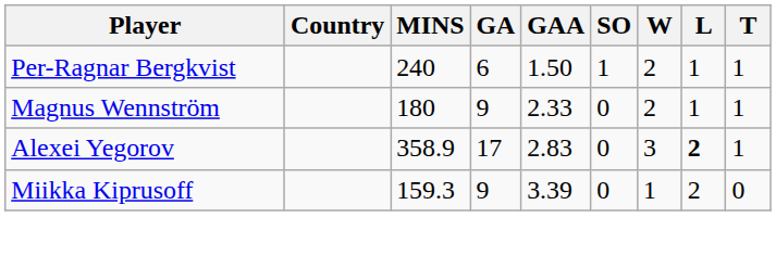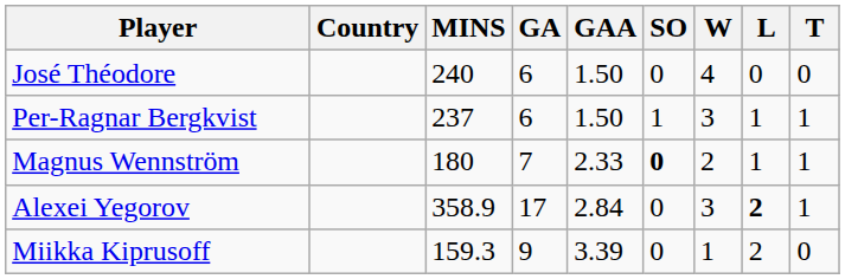+ row: José Théodore | 240 | 6 | 1.50 | 0 | 4 | 0 | 0
Per-Ragnar Bergkvist | MINS: 240 -> 237
Per-Ragnar Bergkvist | W: 2 -> 3
Magnus Wennström | GA: 9 -> 7
Magnus Wennström | SO: normal -> bold
Alexei Yegorov | GAA: 2.83 -> 2.84
